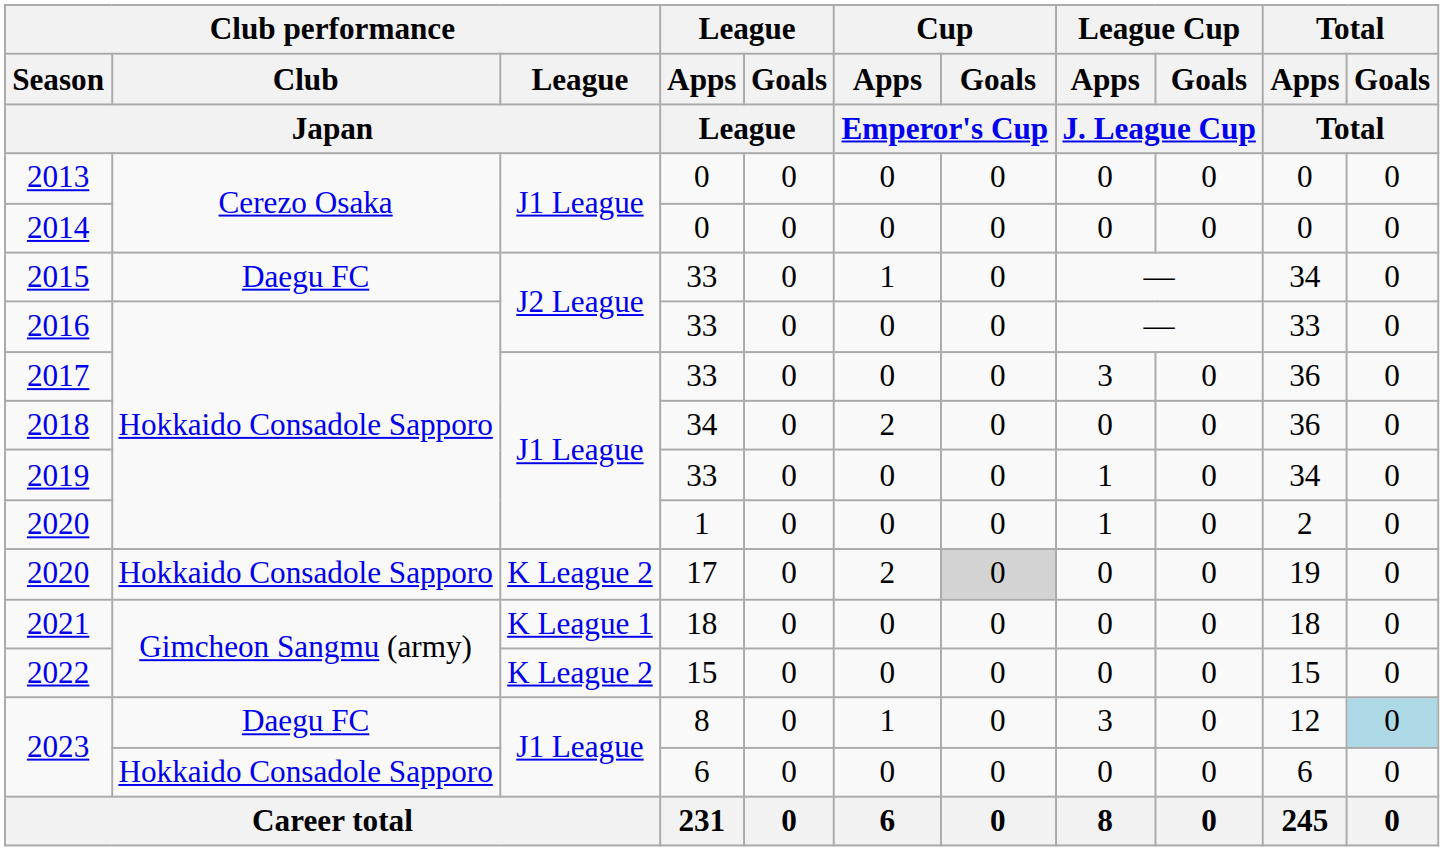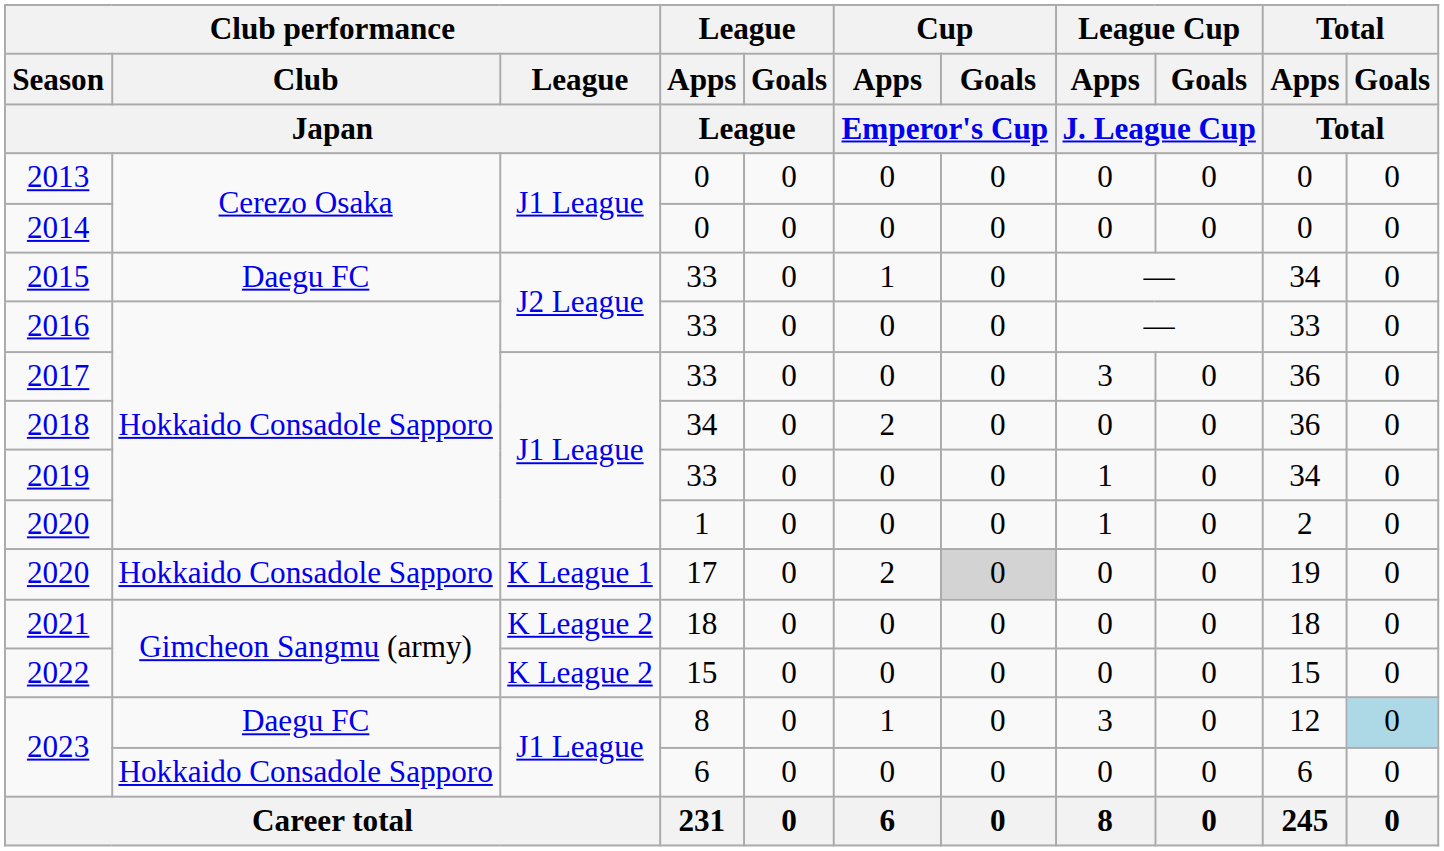2020 / 17 | Club performance / League / Japan: K League 2 -> K League 1
2021 | Club performance / League / Japan: K League 1 -> K League 2
